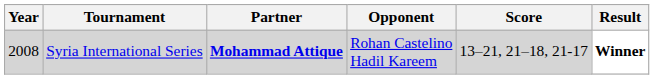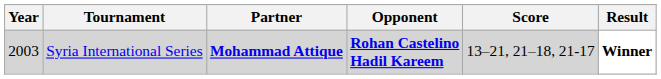Syria International Series | Year: 2008 -> 2003
Syria International Series | Opponent: normal -> bold
